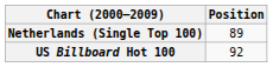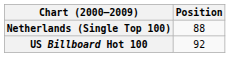Netherlands (Single Top 100) | Position: 89 -> 88
